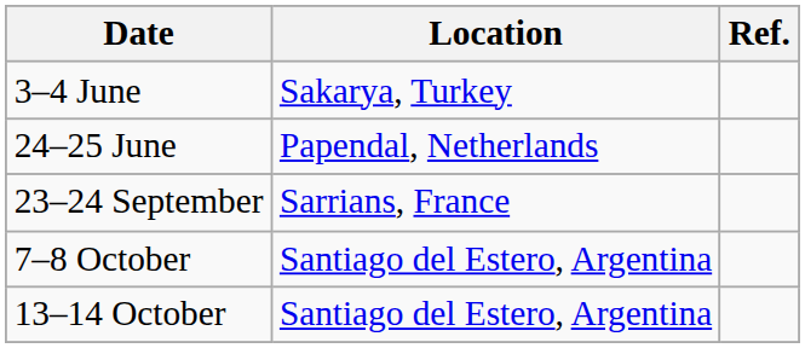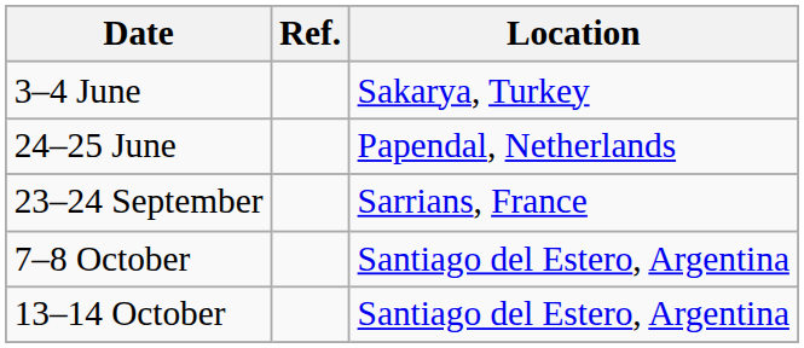columns swapped: Location <-> Ref.
